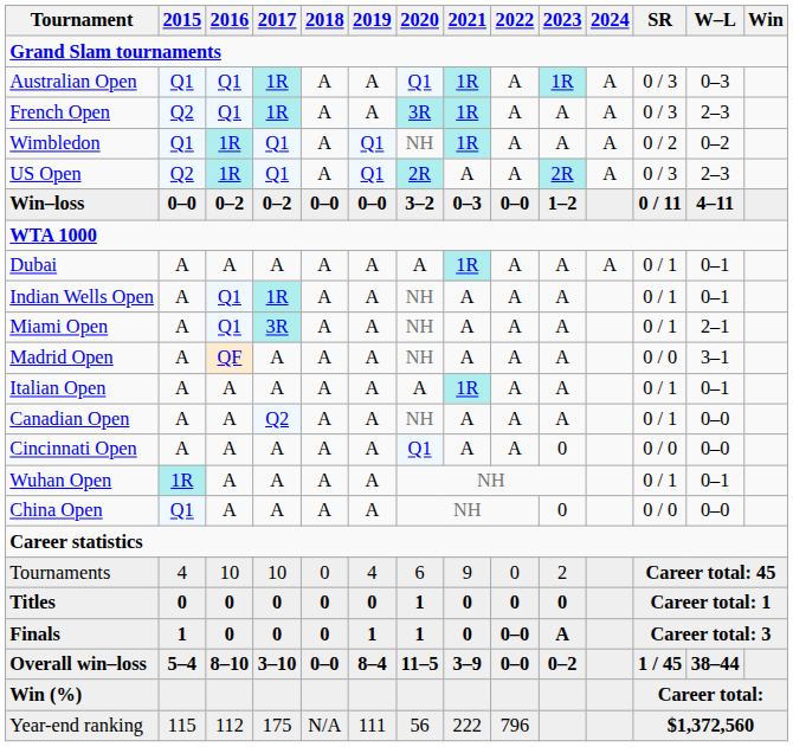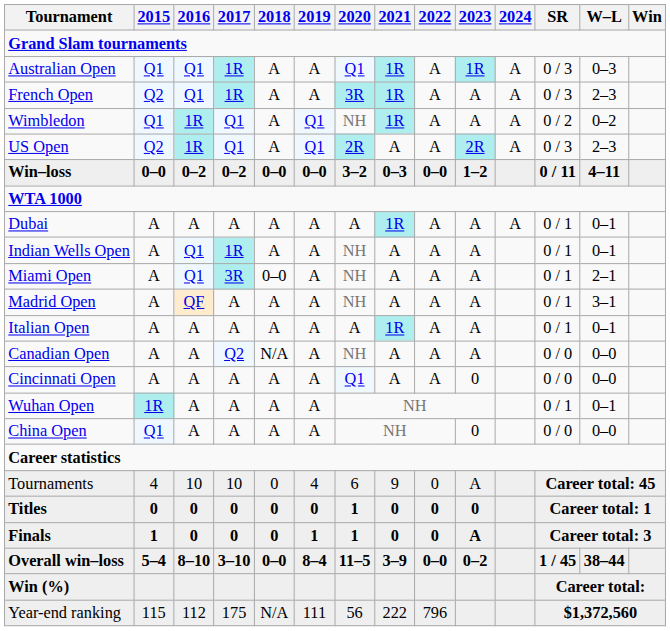Miami Open | 2018: A -> 0–0
Madrid Open | SR: 0 / 0 -> 0 / 1
Canadian Open | 2018: A -> N/A
Canadian Open | SR: 0 / 1 -> 0 / 0
Tournaments | 2023: 2 -> A
Finals | 2022: 0–0 -> 0
